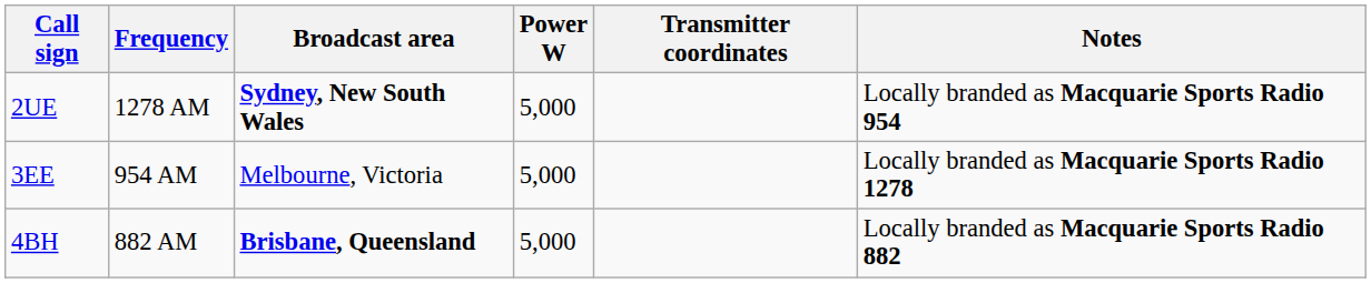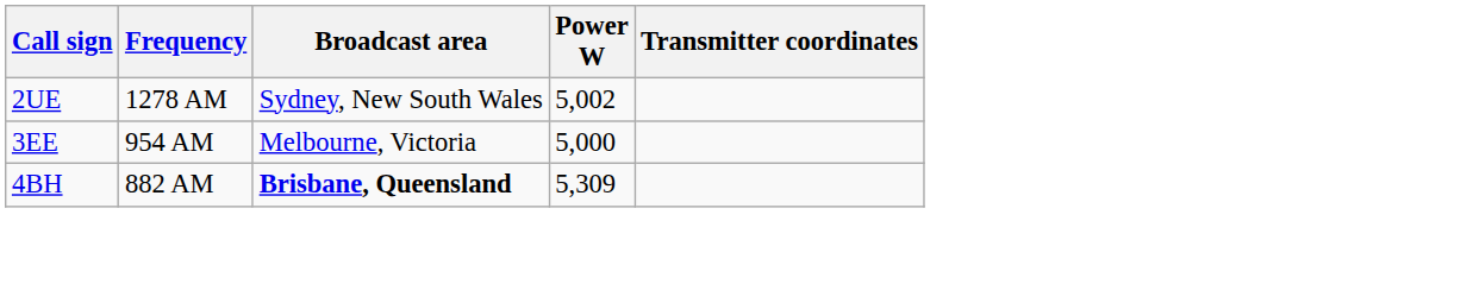- column: Notes | Locally branded as Macquarie Sports Radio 954 | Locally branded as Macquarie Sports Radio 1278 | Locally branded as Macquarie Sports Radio 882
2UE | Broadcast area: bold -> normal
2UE | Power W: 5,000 -> 5,002
4BH | Power W: 5,000 -> 5,309
